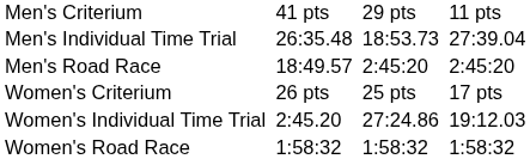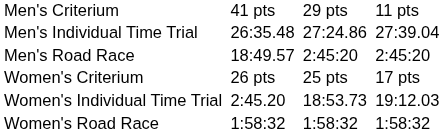Men's Individual Time Trial | column 5: 18:53.73 -> 27:24.86
Women's Individual Time Trial | column 5: 27:24.86 -> 18:53.73
